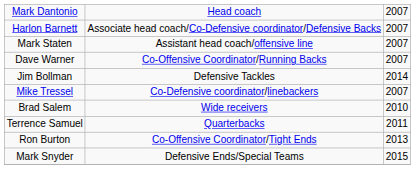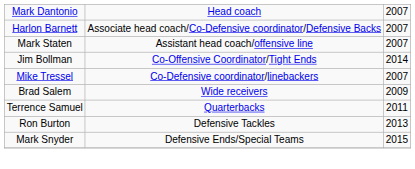- row: Dave Warner | Co-Offensive Coordinator/Running Backs | 2007
Jim Bollman | column 2: Defensive Tackles -> Co-Offensive Coordinator/Tight Ends
Brad Salem | column 3: 2010 -> 2009
Ron Burton | column 2: Co-Offensive Coordinator/Tight Ends -> Defensive Tackles
